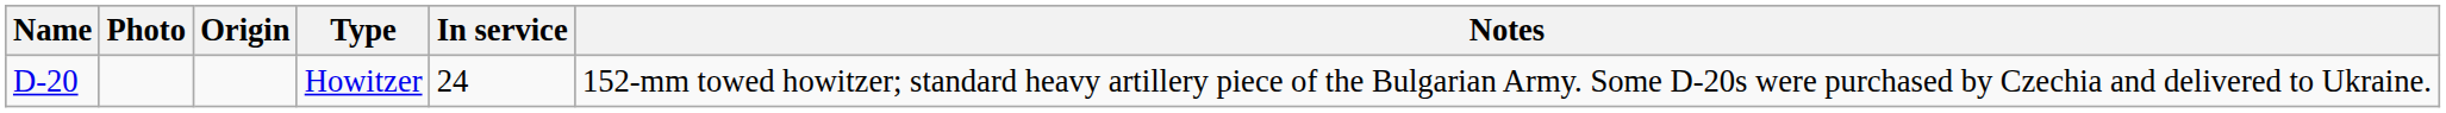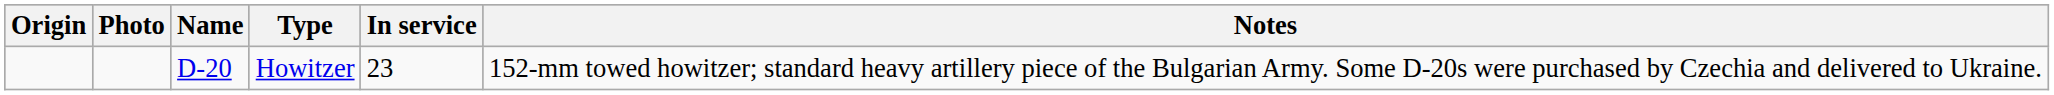columns swapped: Name <-> Origin
Howitzer | In service: 24 -> 23
